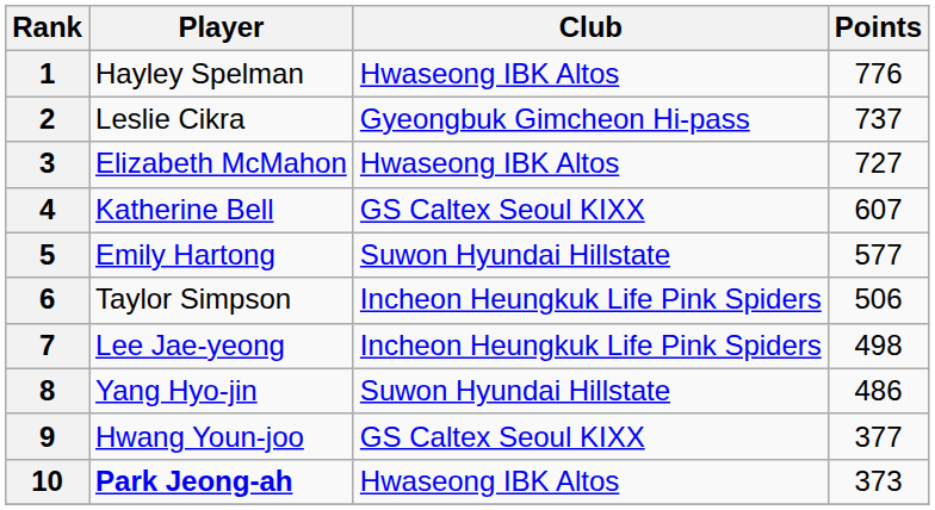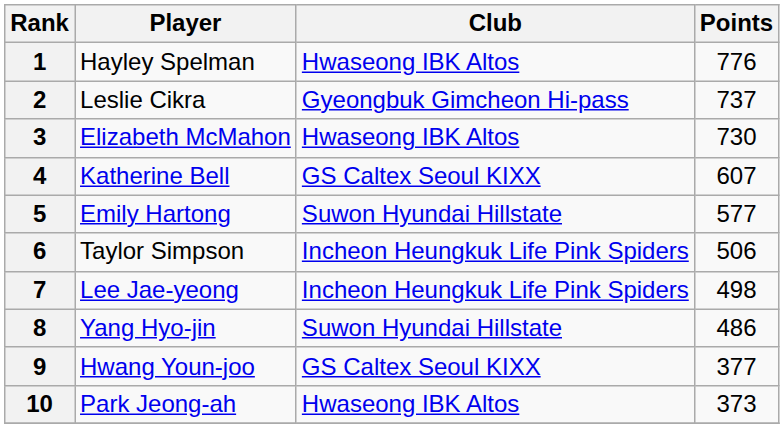3 | Points: 727 -> 730
10 | Player: bold -> normal
